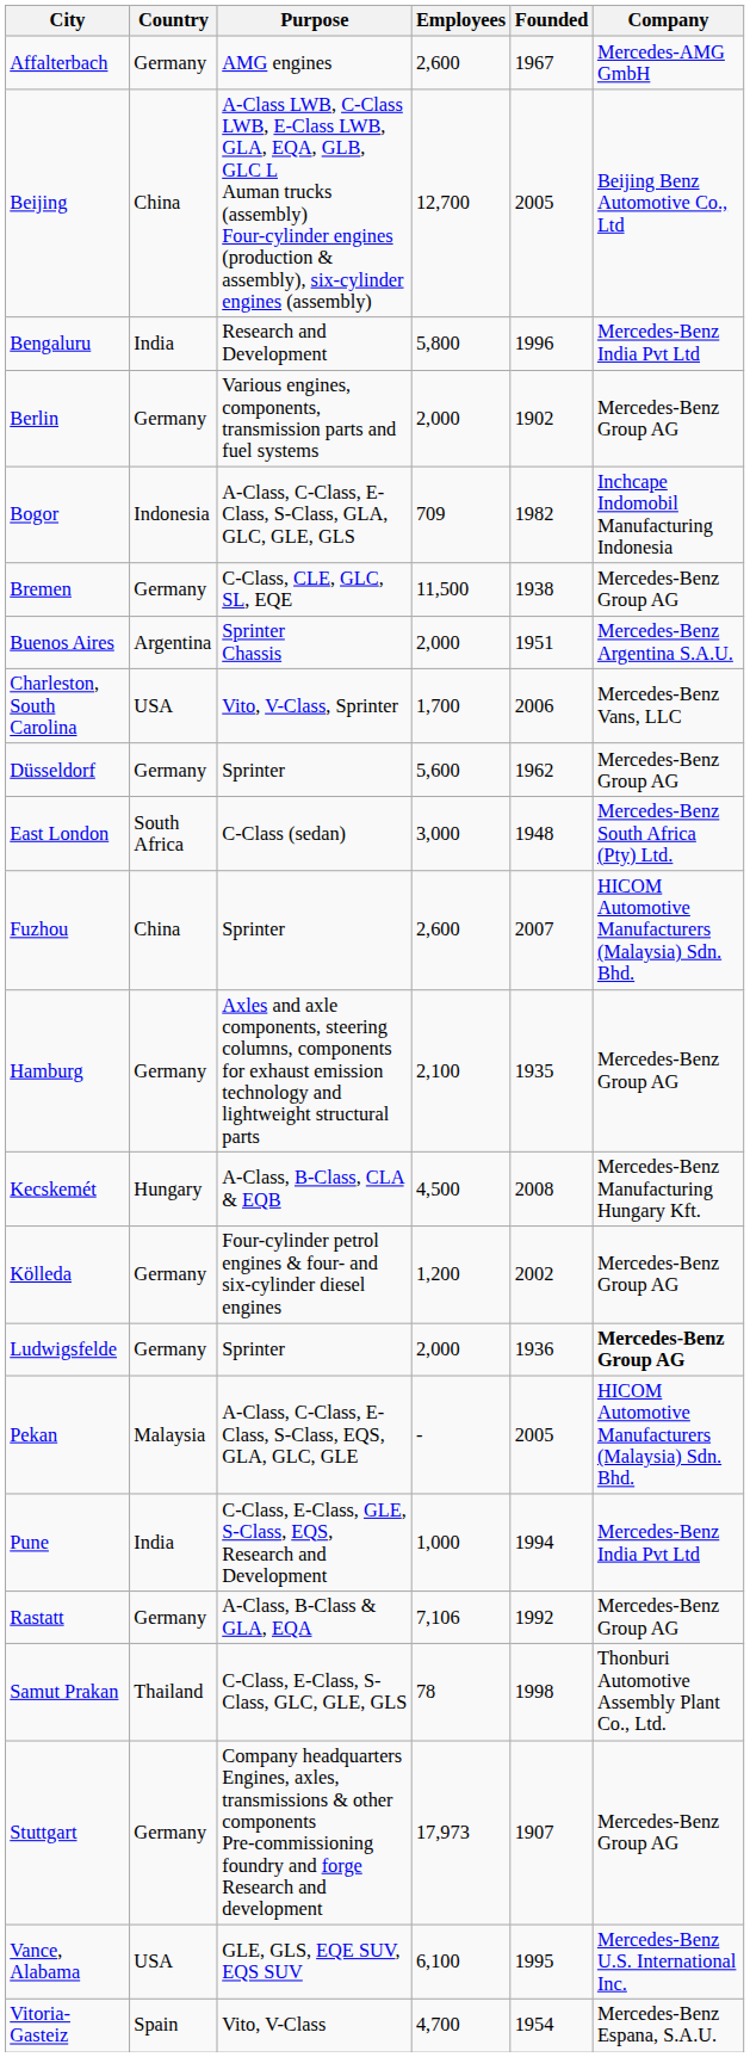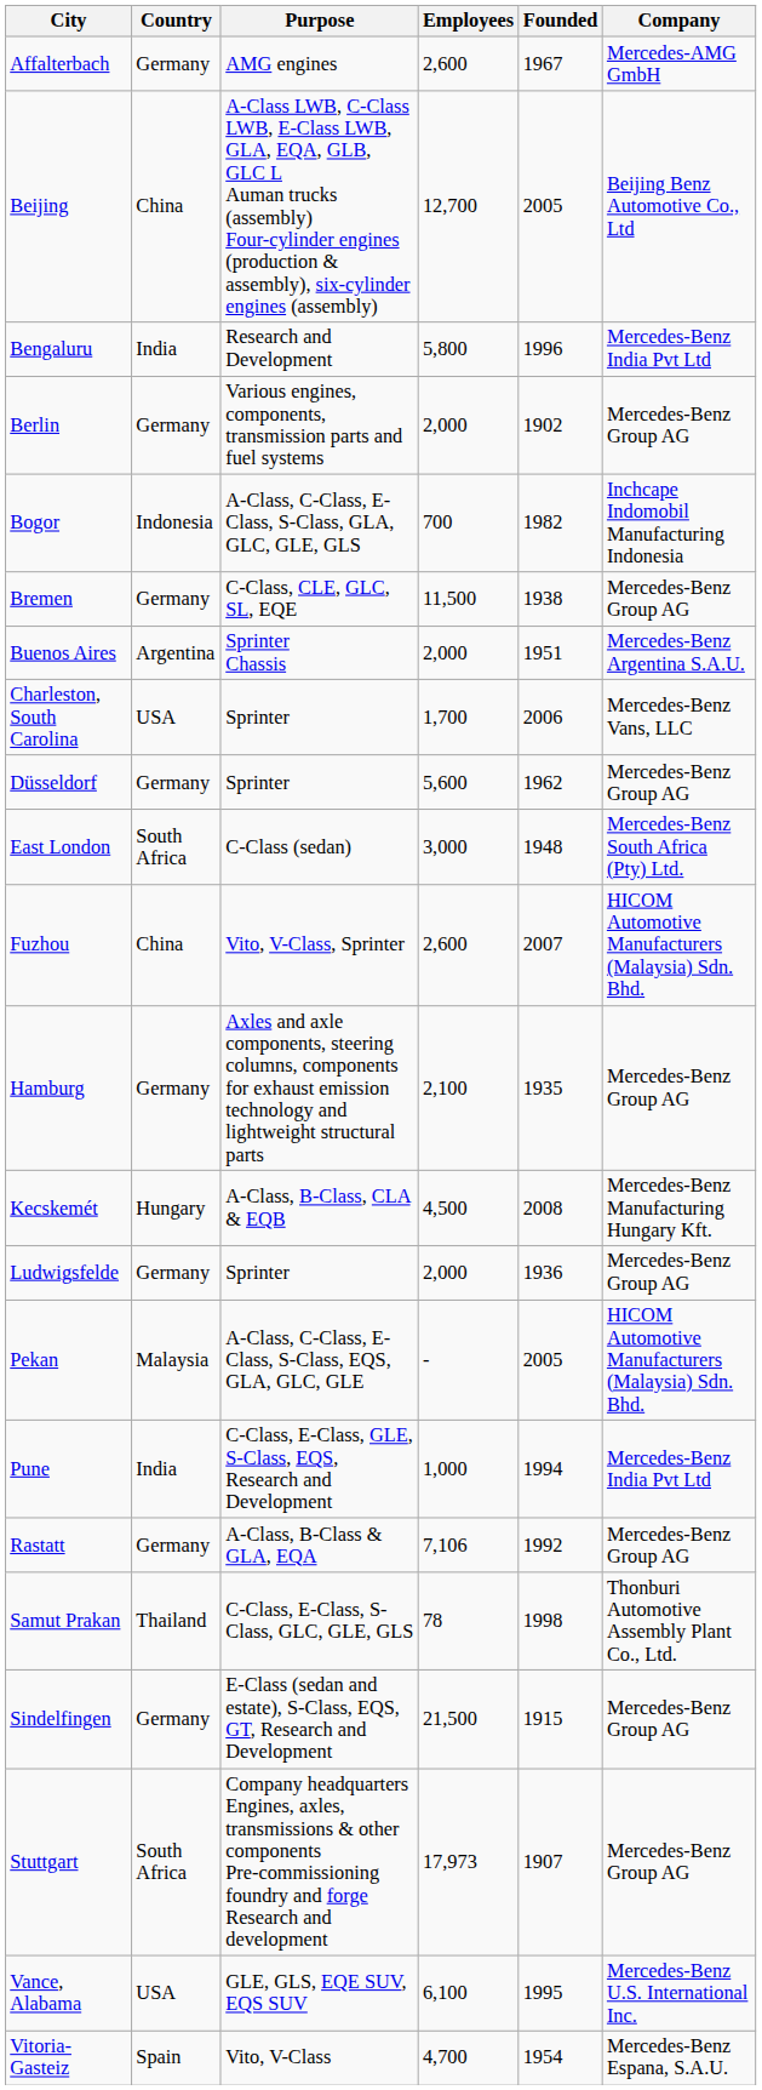Bogor | Employees: 709 -> 700
Charleston, South Carolina | Purpose: Vito, V-Class, Sprinter -> Sprinter
Fuzhou | Purpose: Sprinter -> Vito, V-Class, Sprinter
- row: Kölleda | Germany | Four-cylinder petrol engines & four- and six-cylinder diesel engines | 1,200 | 2002 | Mercedes-Benz Group AG
Ludwigsfelde | Company: bold -> normal
+ row: Sindelfingen | Germany | E-Class (sedan and estate), S-Class, EQS, GT, Research and Development | 21,500 | 1915 | Mercedes-Benz Group AG
Stuttgart | Country: Germany -> South Africa
